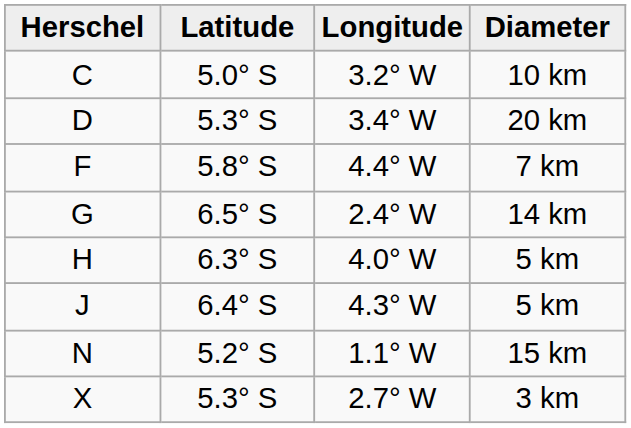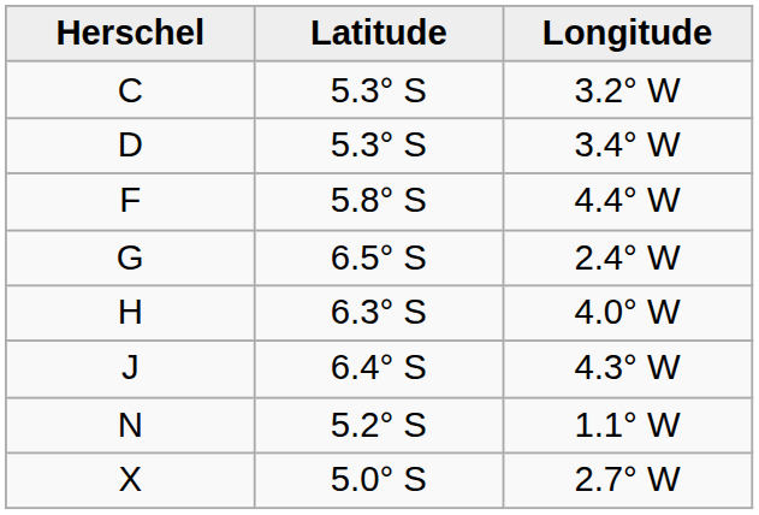- column: Diameter | 10 km | 20 km | 7 km | 14 km | 5 km | 5 km | 15 km | 3 km
C | Latitude: 5.0° S -> 5.3° S
X | Latitude: 5.3° S -> 5.0° S
